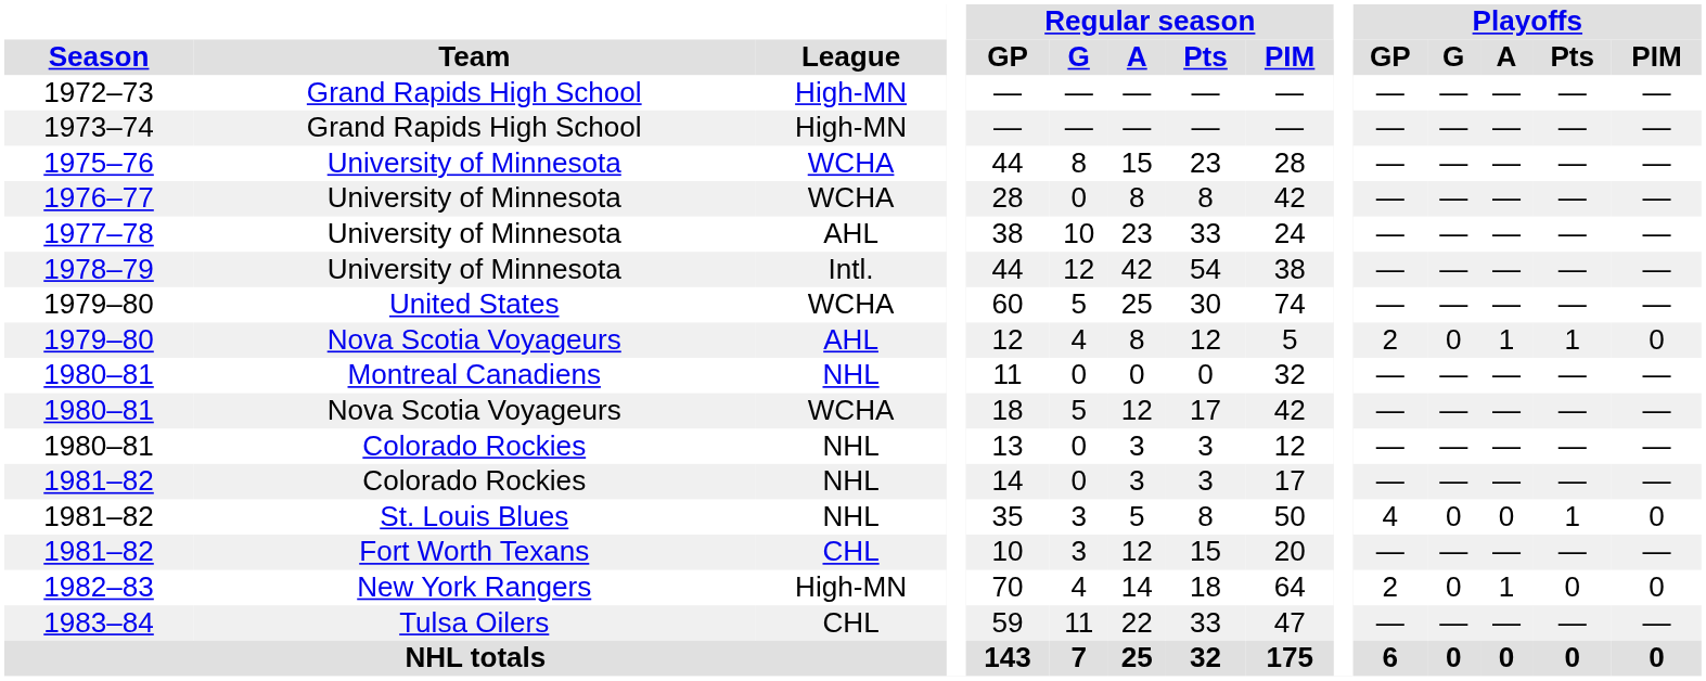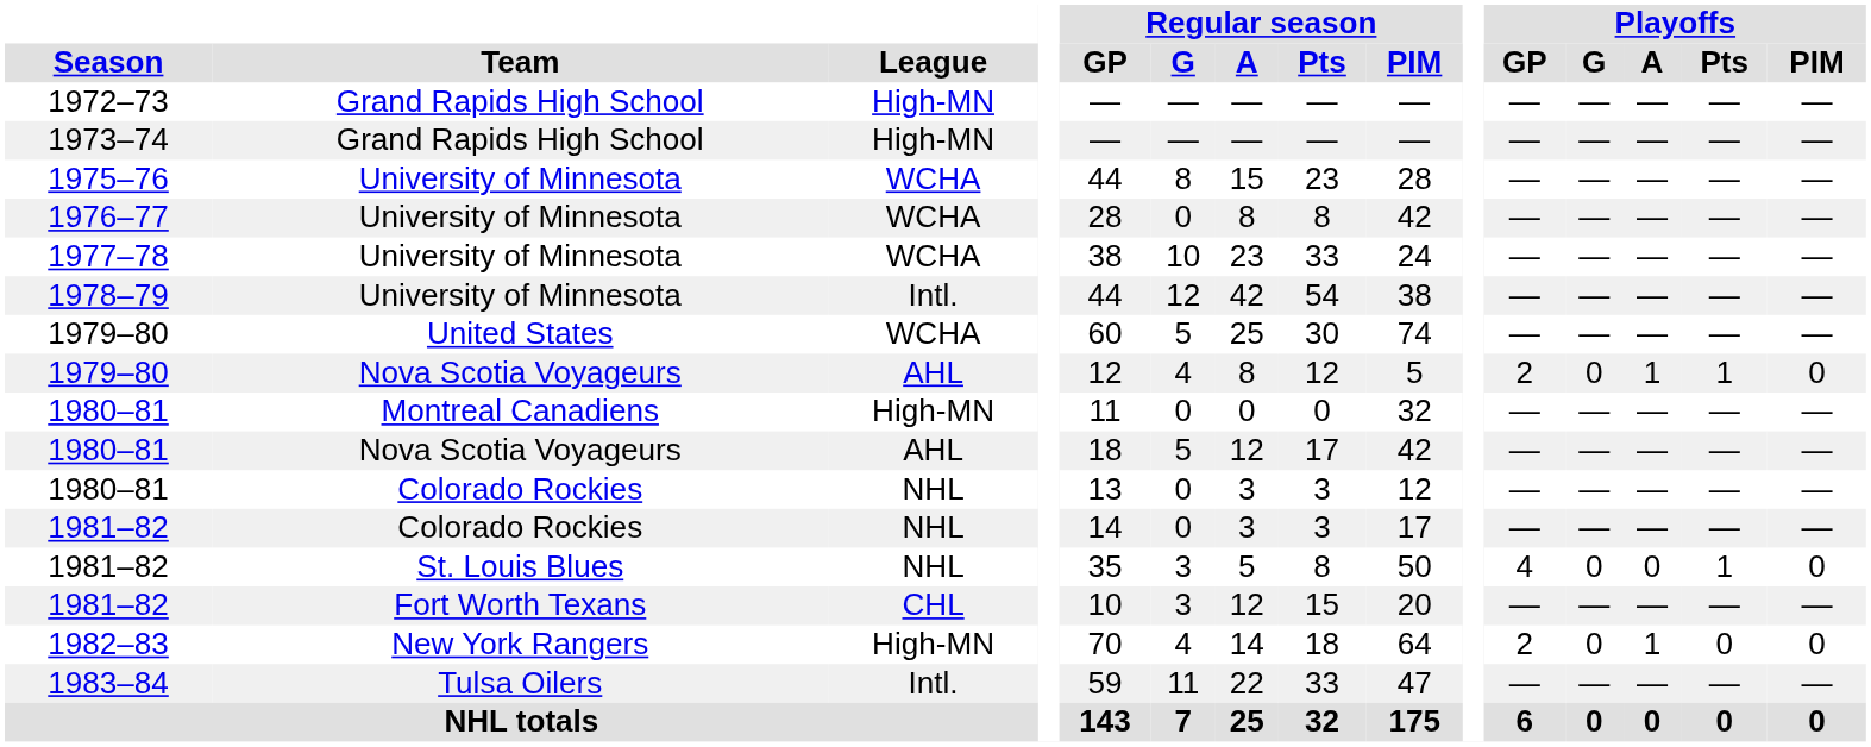1977–78 | League: AHL -> WCHA
1980–81 / Montreal Canadiens | League: NHL -> High-MN
1980–81 / Nova Scotia Voyageurs | League: WCHA -> AHL
1983–84 | League: CHL -> Intl.
